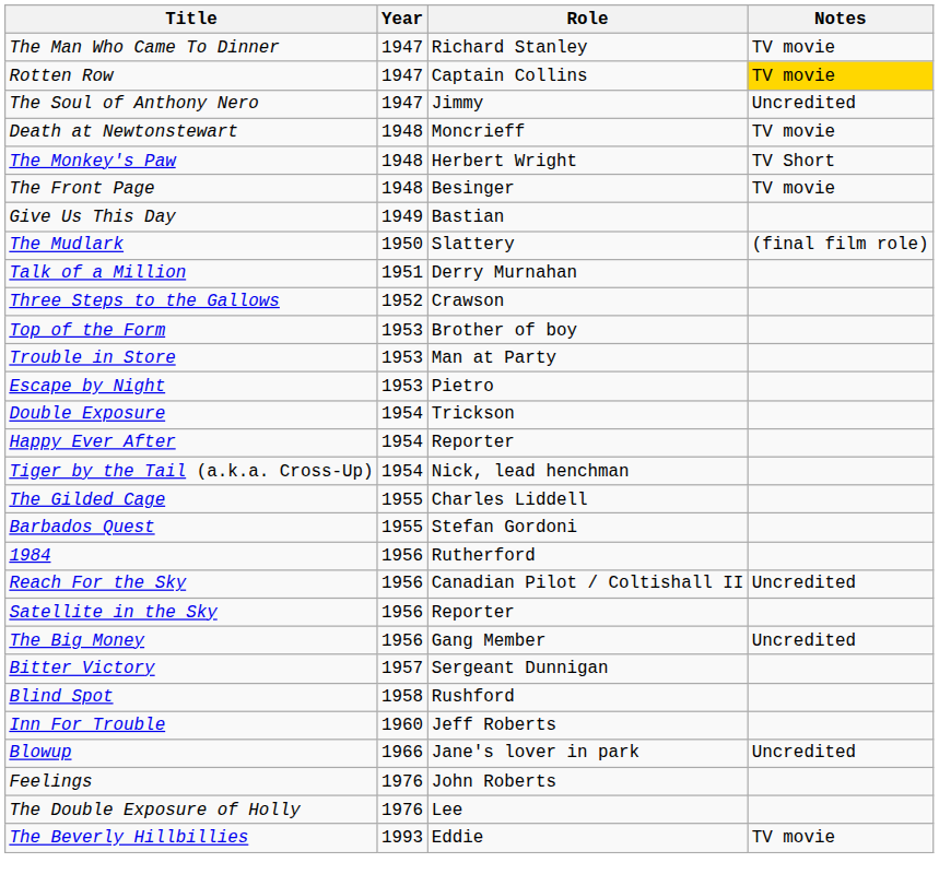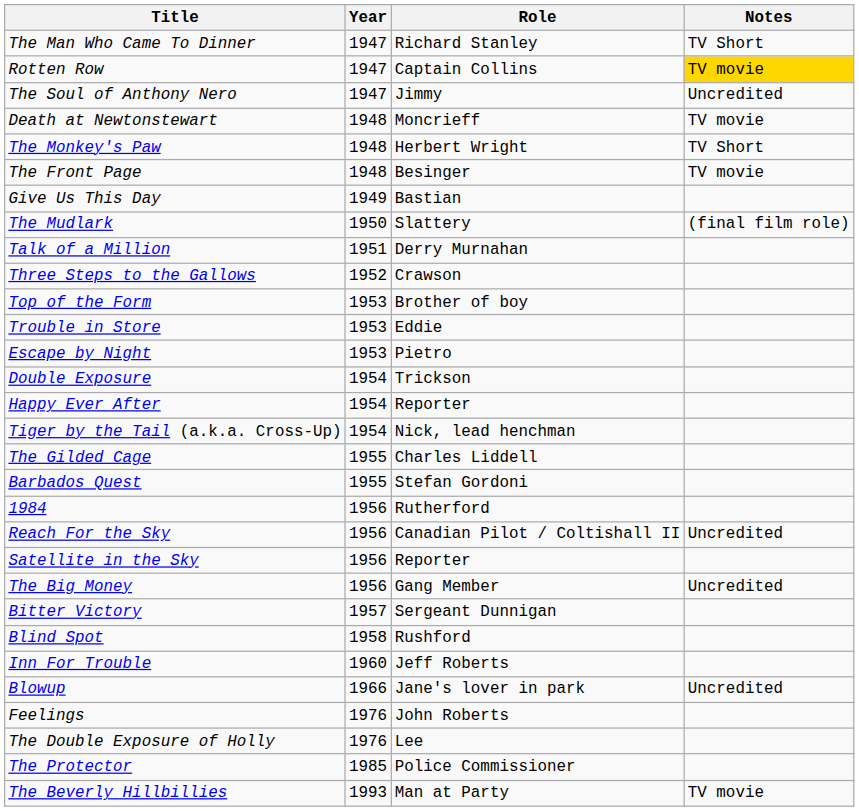The Man Who Came To Dinner | Notes: TV movie -> TV Short
Trouble in Store | Role: Man at Party -> Eddie
+ row: The Protector | 1985 | Police Commissioner
The Beverly Hillbillies | Role: Eddie -> Man at Party
